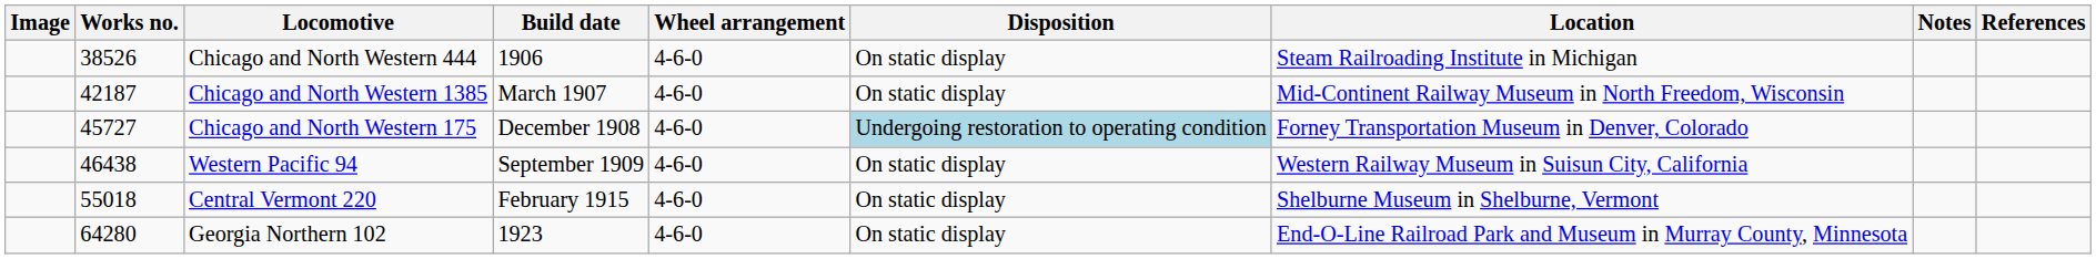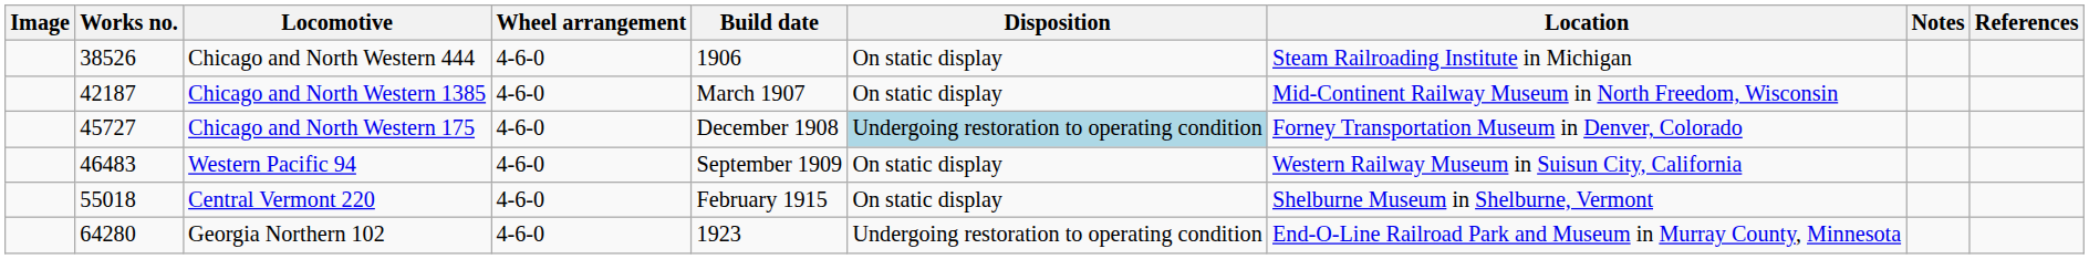columns swapped: Build date <-> Wheel arrangement
Western Pacific 94 | Works no.: 46438 -> 46483
Georgia Northern 102 | Disposition: On static display -> Undergoing restoration to operating condition
